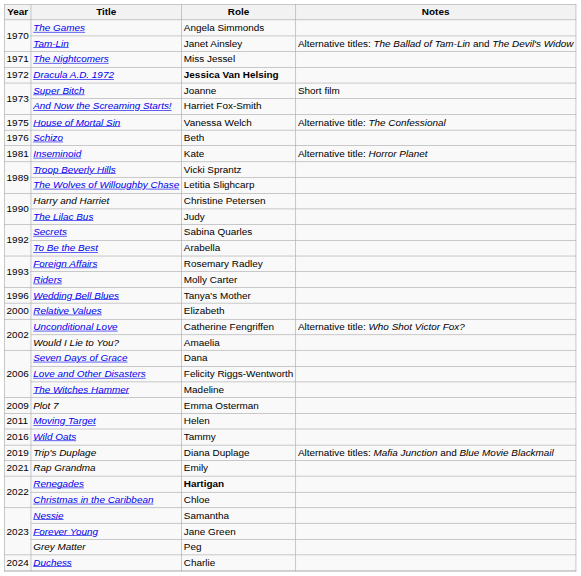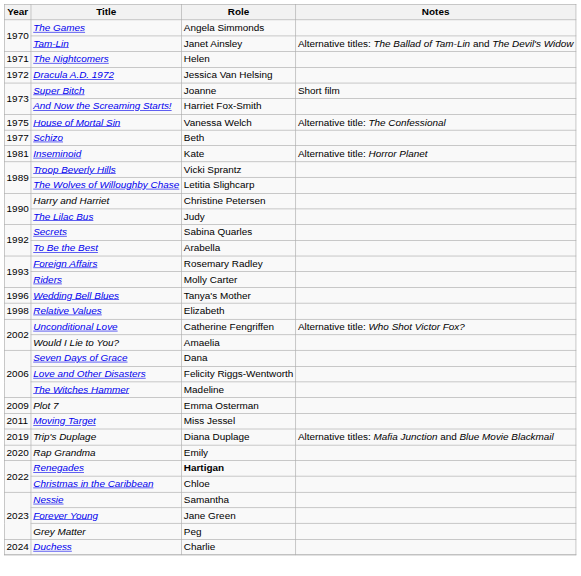The Nightcomers | Role: Miss Jessel -> Helen
Dracula A.D. 1972 | Role: bold -> normal
Schizo | Year: 1976 -> 1977
Relative Values | Year: 2000 -> 1998
Moving Target | Role: Helen -> Miss Jessel
- row: 2016 | Wild Oats | Tammy
Rap Grandma | Year: 2021 -> 2020
